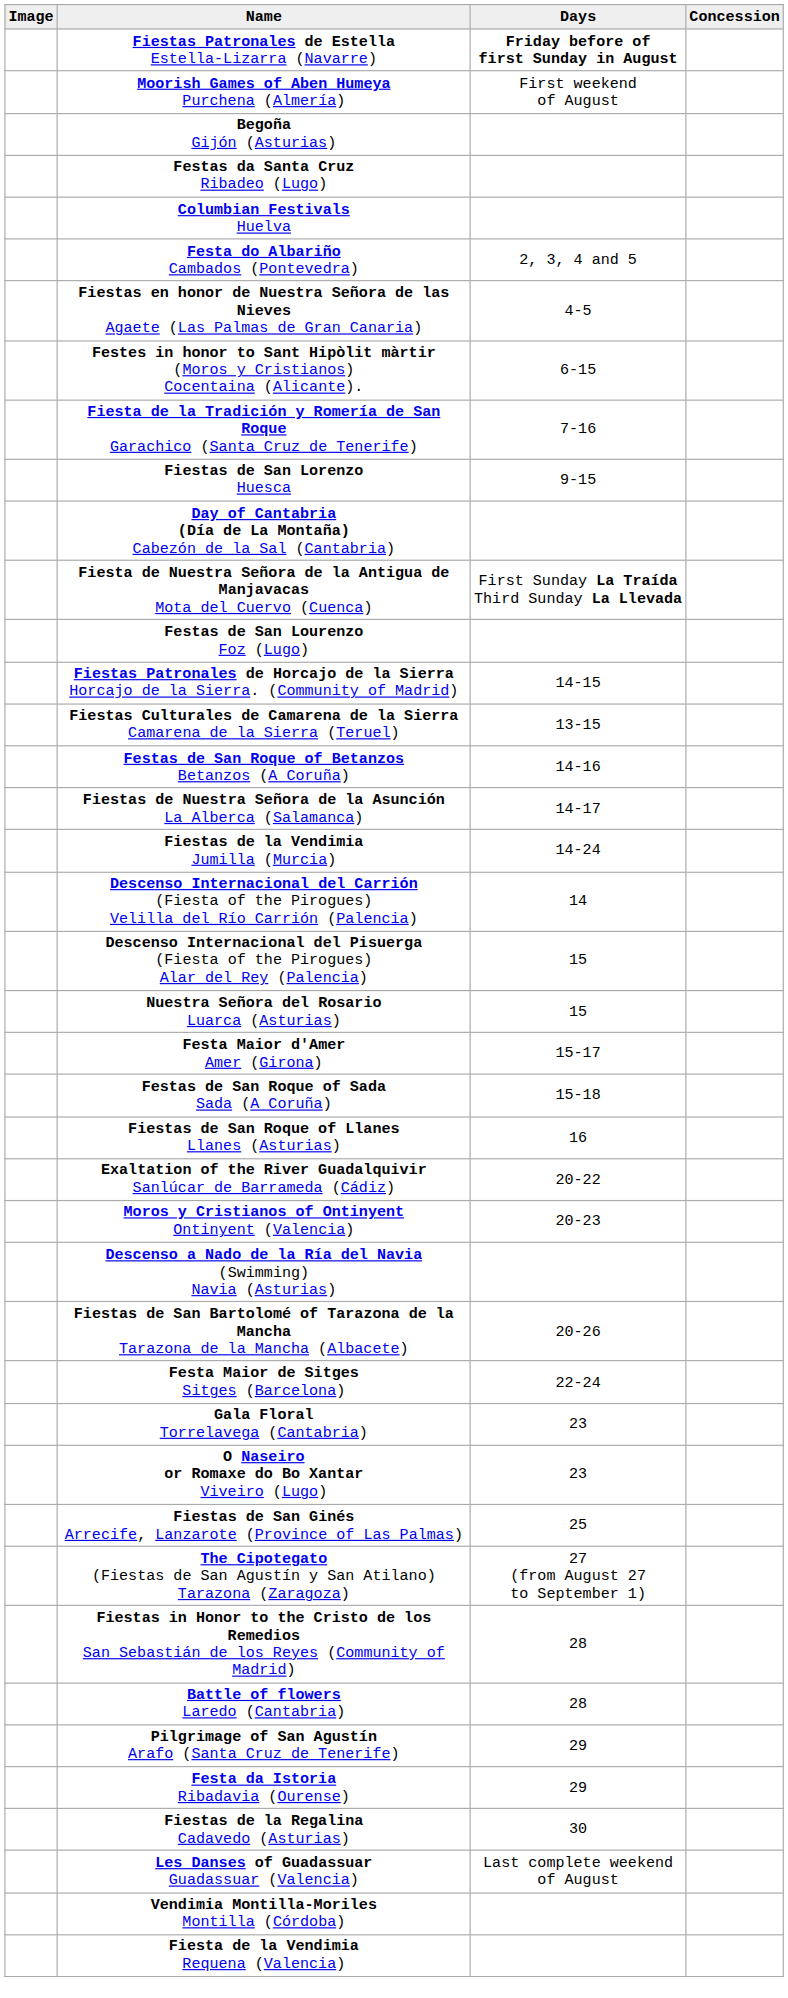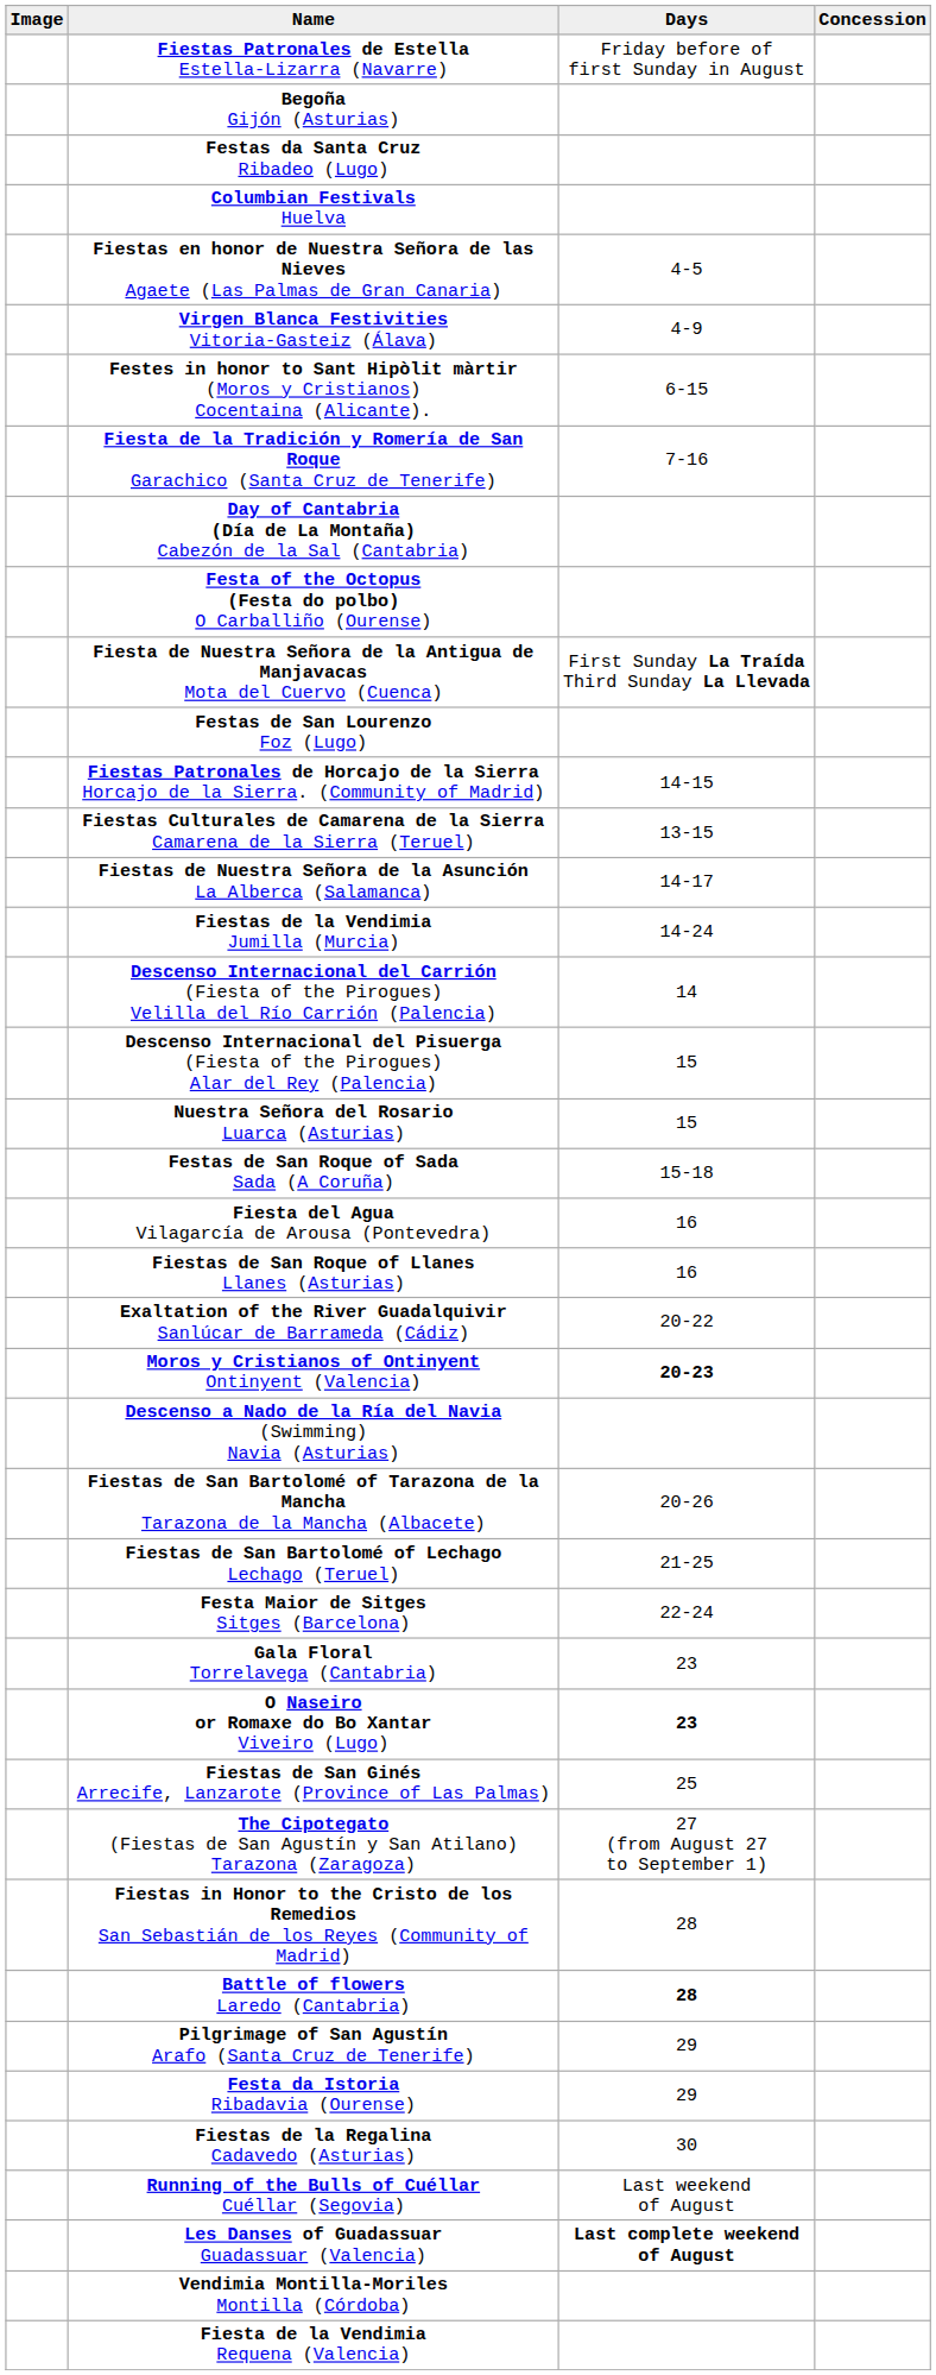Fiestas Patronales de Estella Estella-Lizarra (Navarre) | Days: bold -> normal
- row: Moorish Games of Aben Humeya Purchena (Almería) | First weekend of August
- row: Festa do Albariño Cambados (Pontevedra) | 2, 3, 4 and 5
+ row: Virgen Blanca Festivities Vitoria-Gasteiz (Álava) | 4-9
- row: Fiestas de San Lorenzo Huesca | 9-15
+ row: Festa of the Octopus (Festa do polbo) O Carballiño (Ourense)
- row: Festas de San Roque of Betanzos Betanzos (A Coruña) | 14-16
- row: Festa Maior d'Amer Amer (Girona) | 15-17
+ row: Fiesta del Agua Vilagarcía de Arousa (Pontevedra) | 16
Moros y Cristianos of Ontinyent Ontinyent (Valencia) | Days: normal -> bold
+ row: Fiestas de San Bartolomé of Lechago Lechago (Teruel) | 21-25
O Naseiro or Romaxe do Bo Xantar Viveiro (Lugo) | Days: normal -> bold
Battle of flowers Laredo (Cantabria) | Days: normal -> bold
+ row: Running of the Bulls of Cuéllar Cuéllar (Segovia) | Last weekend of August
Les Danses of Guadassuar Guadassuar (Valencia) | Days: normal -> bold
